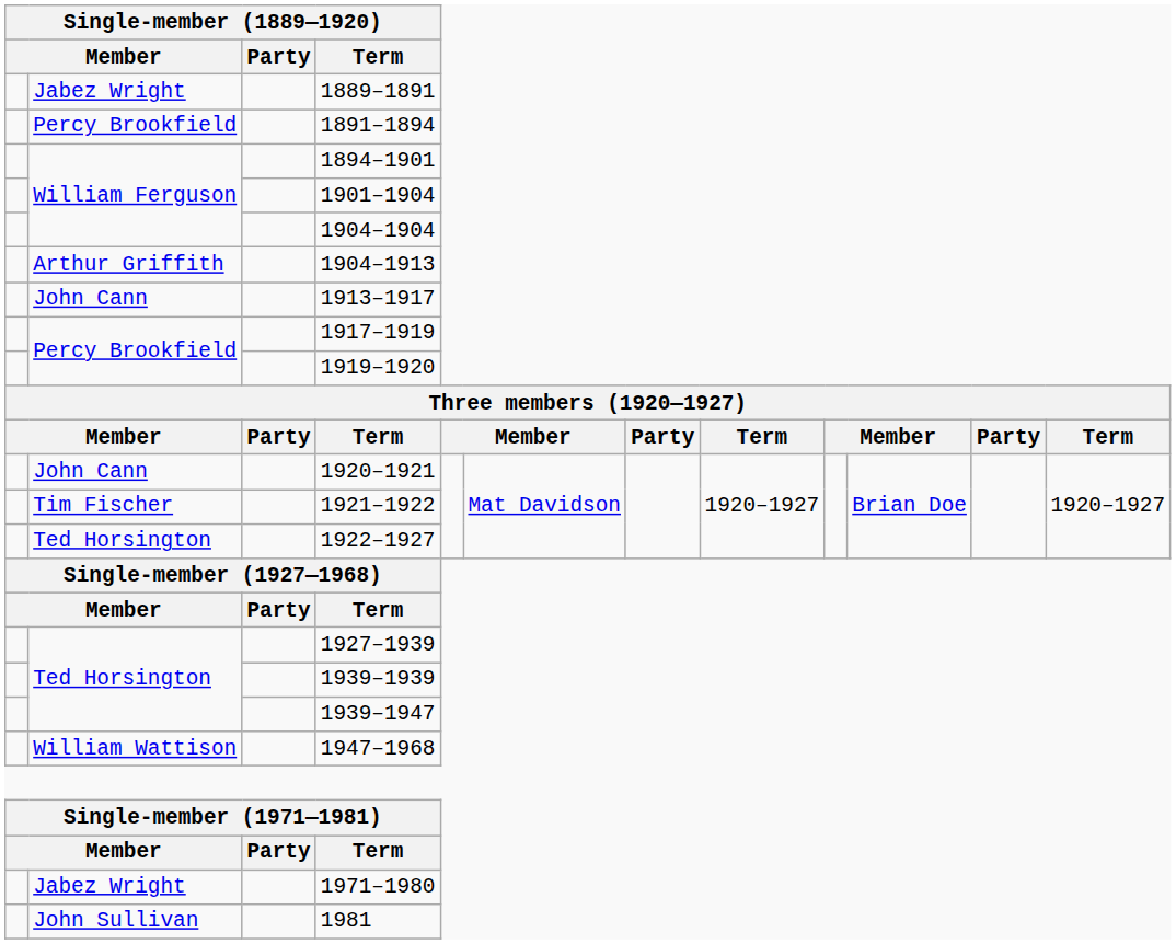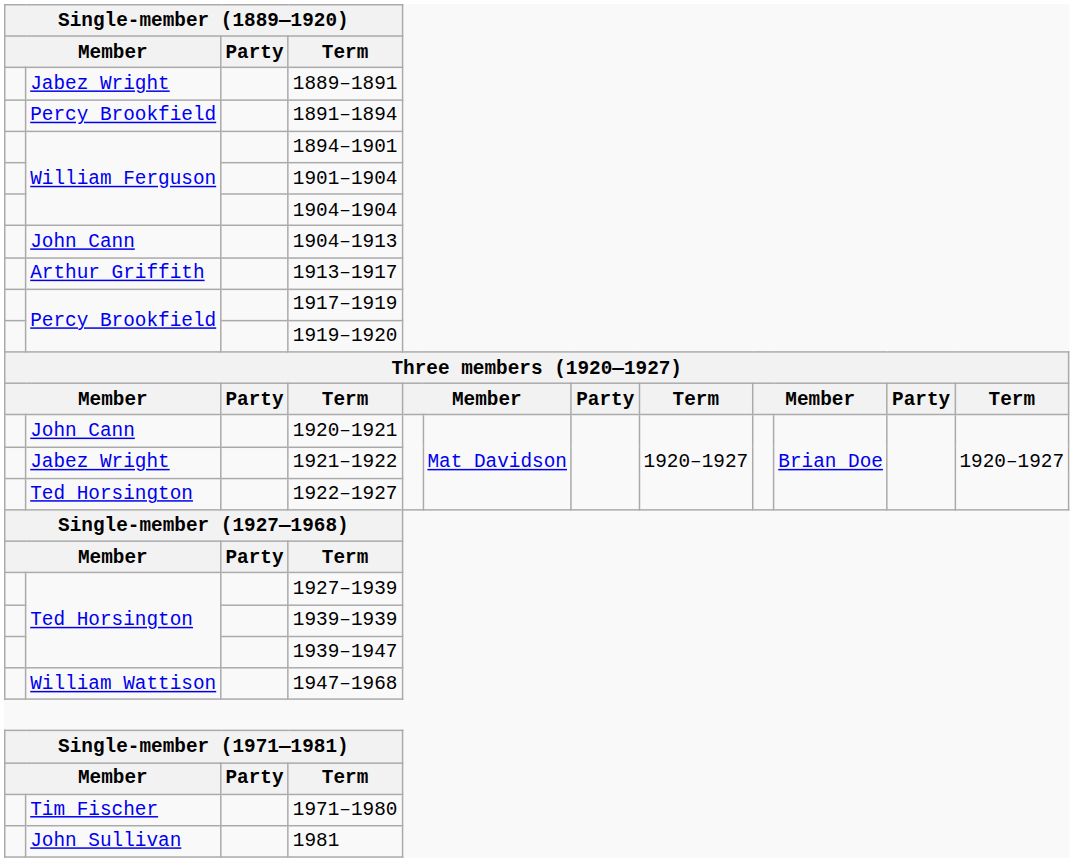1904–1913 | column 2: Arthur Griffith -> John Cann
1913–1917 | column 2: John Cann -> Arthur Griffith
1921–1922 | column 2: Tim Fischer -> Jabez Wright
1971–1980 | column 2: Jabez Wright -> Tim Fischer
